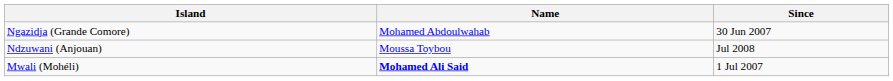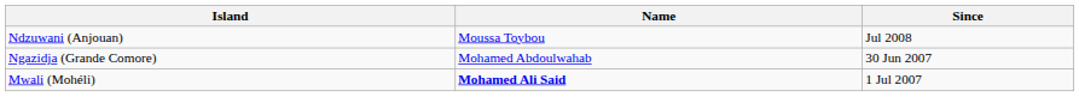rows swapped: Ngazidja (Grande Comore) <-> Ndzuwani (Anjouan)
